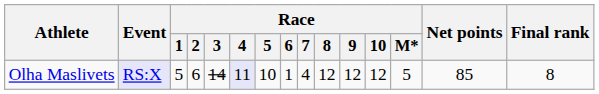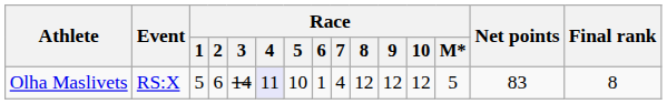Olha Maslivets | Event: lavender background -> no background
Olha Maslivets | Net points: 85 -> 83
